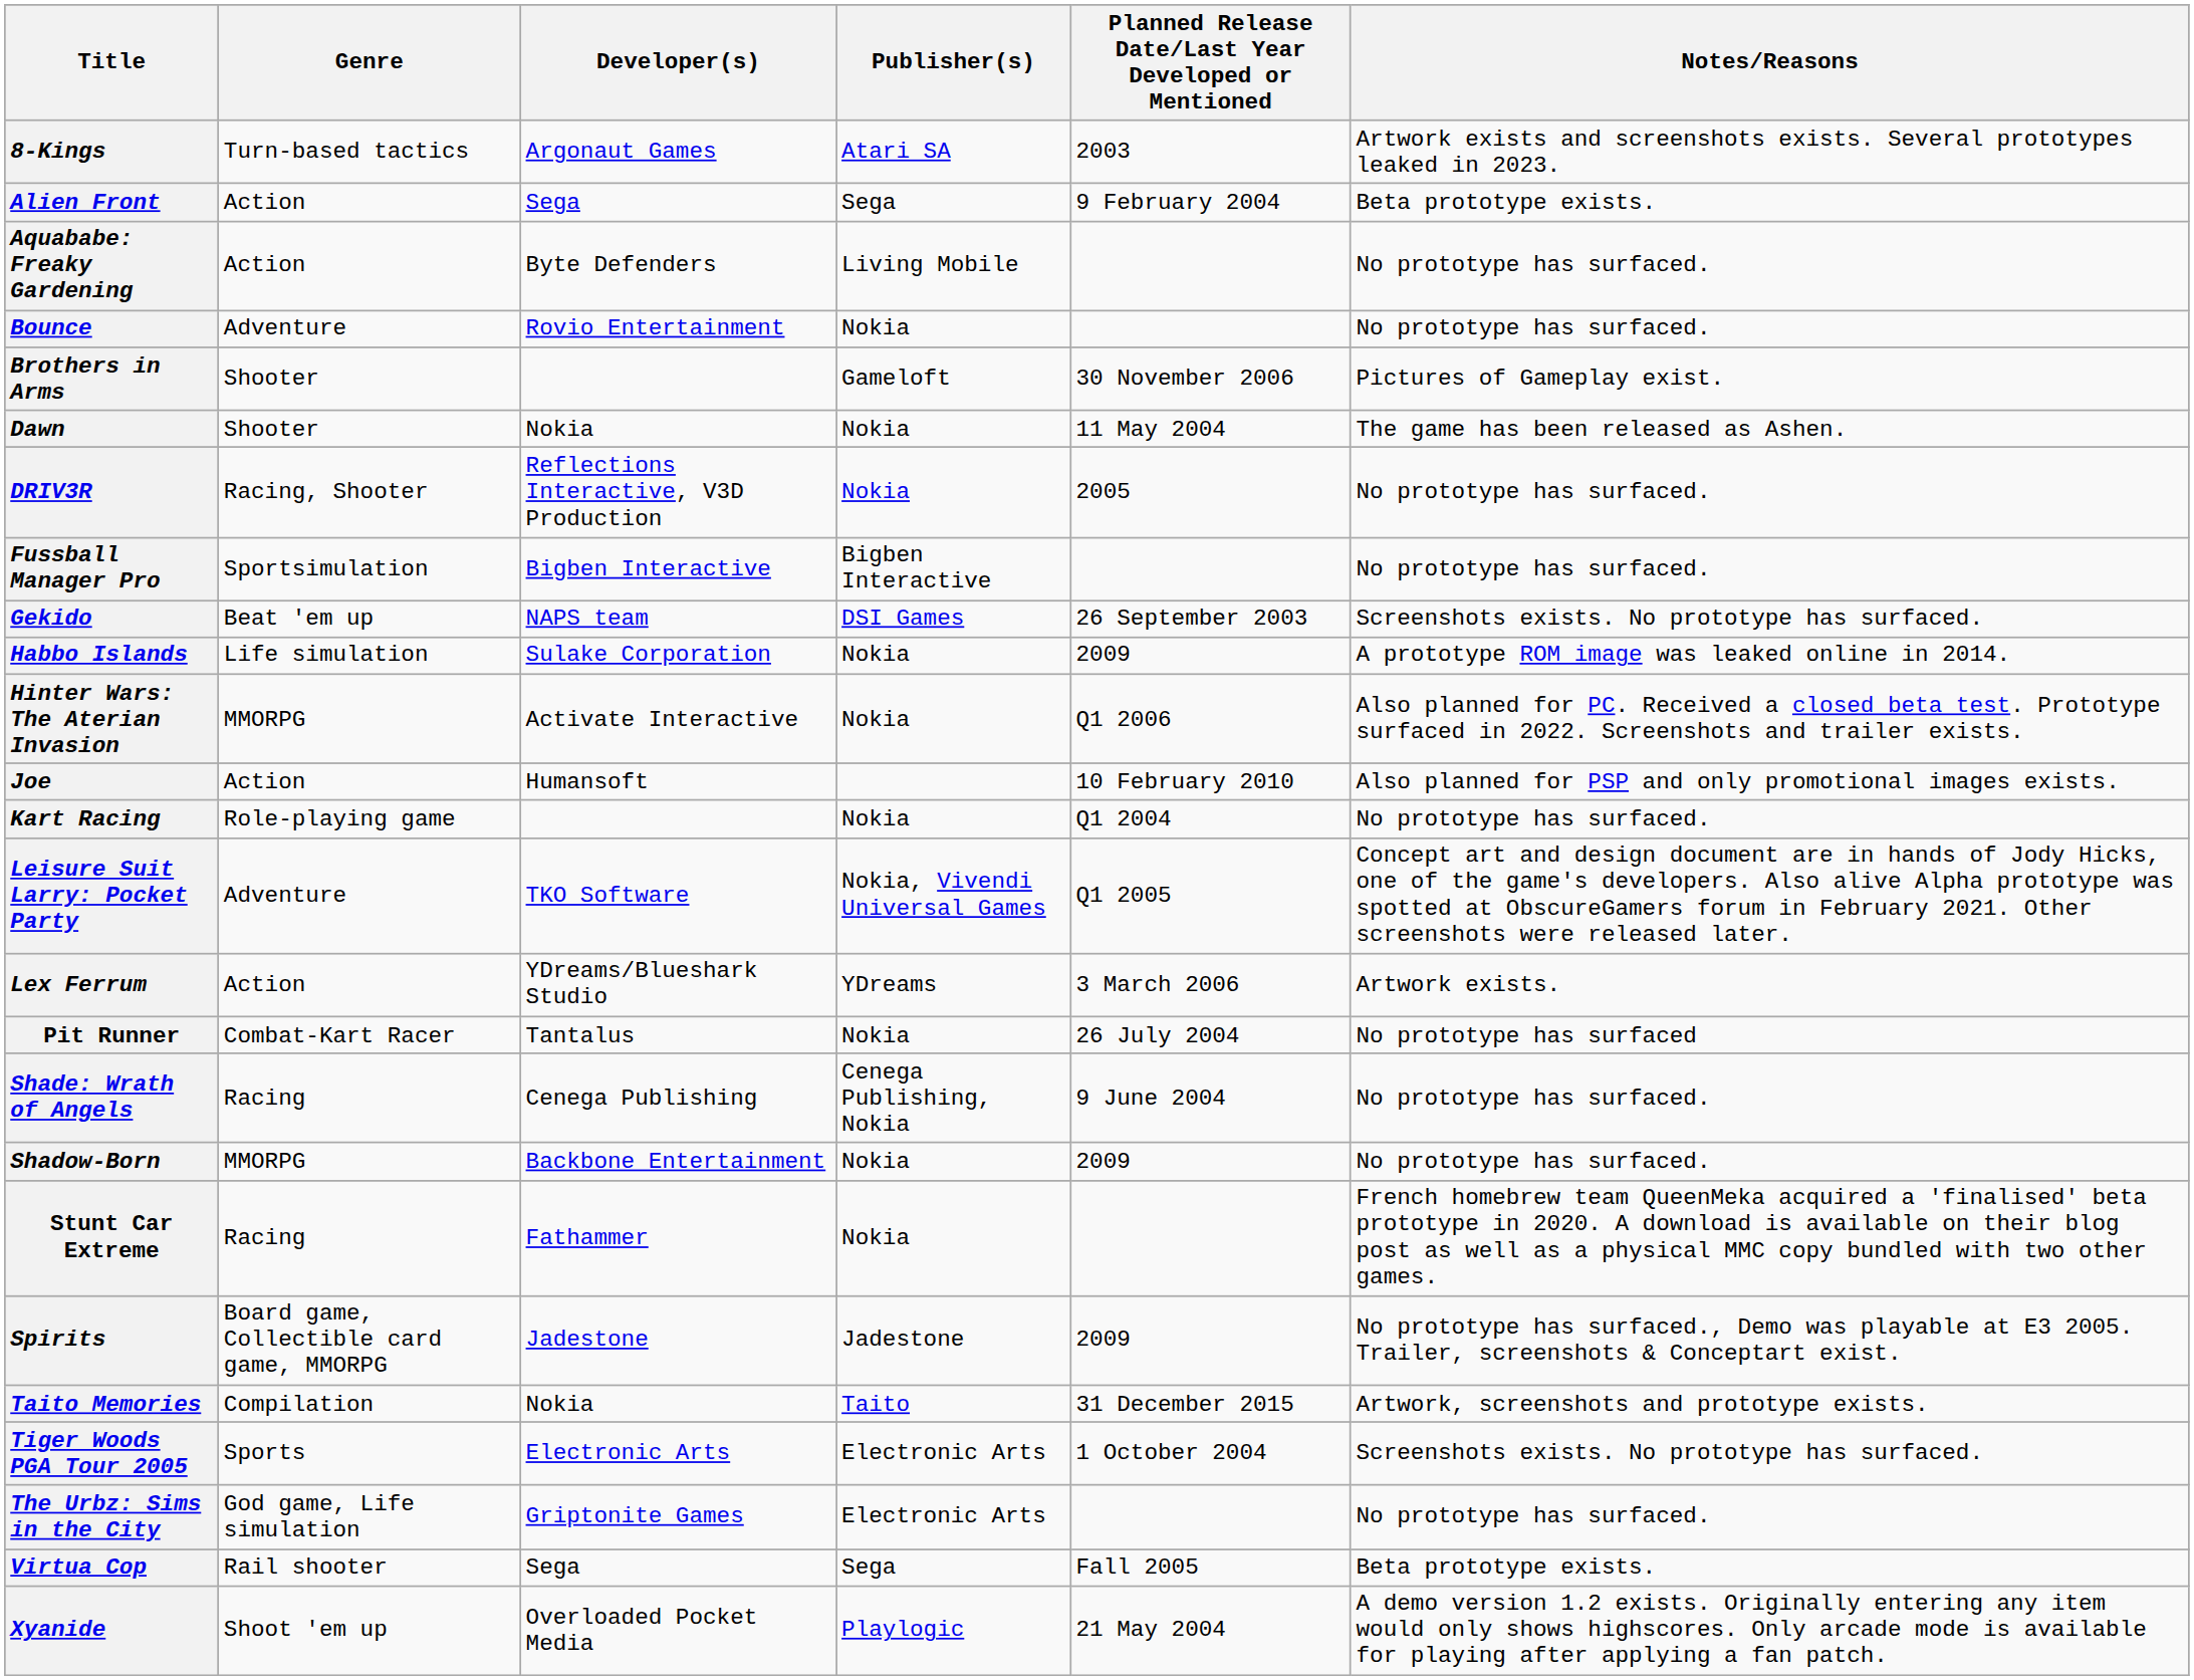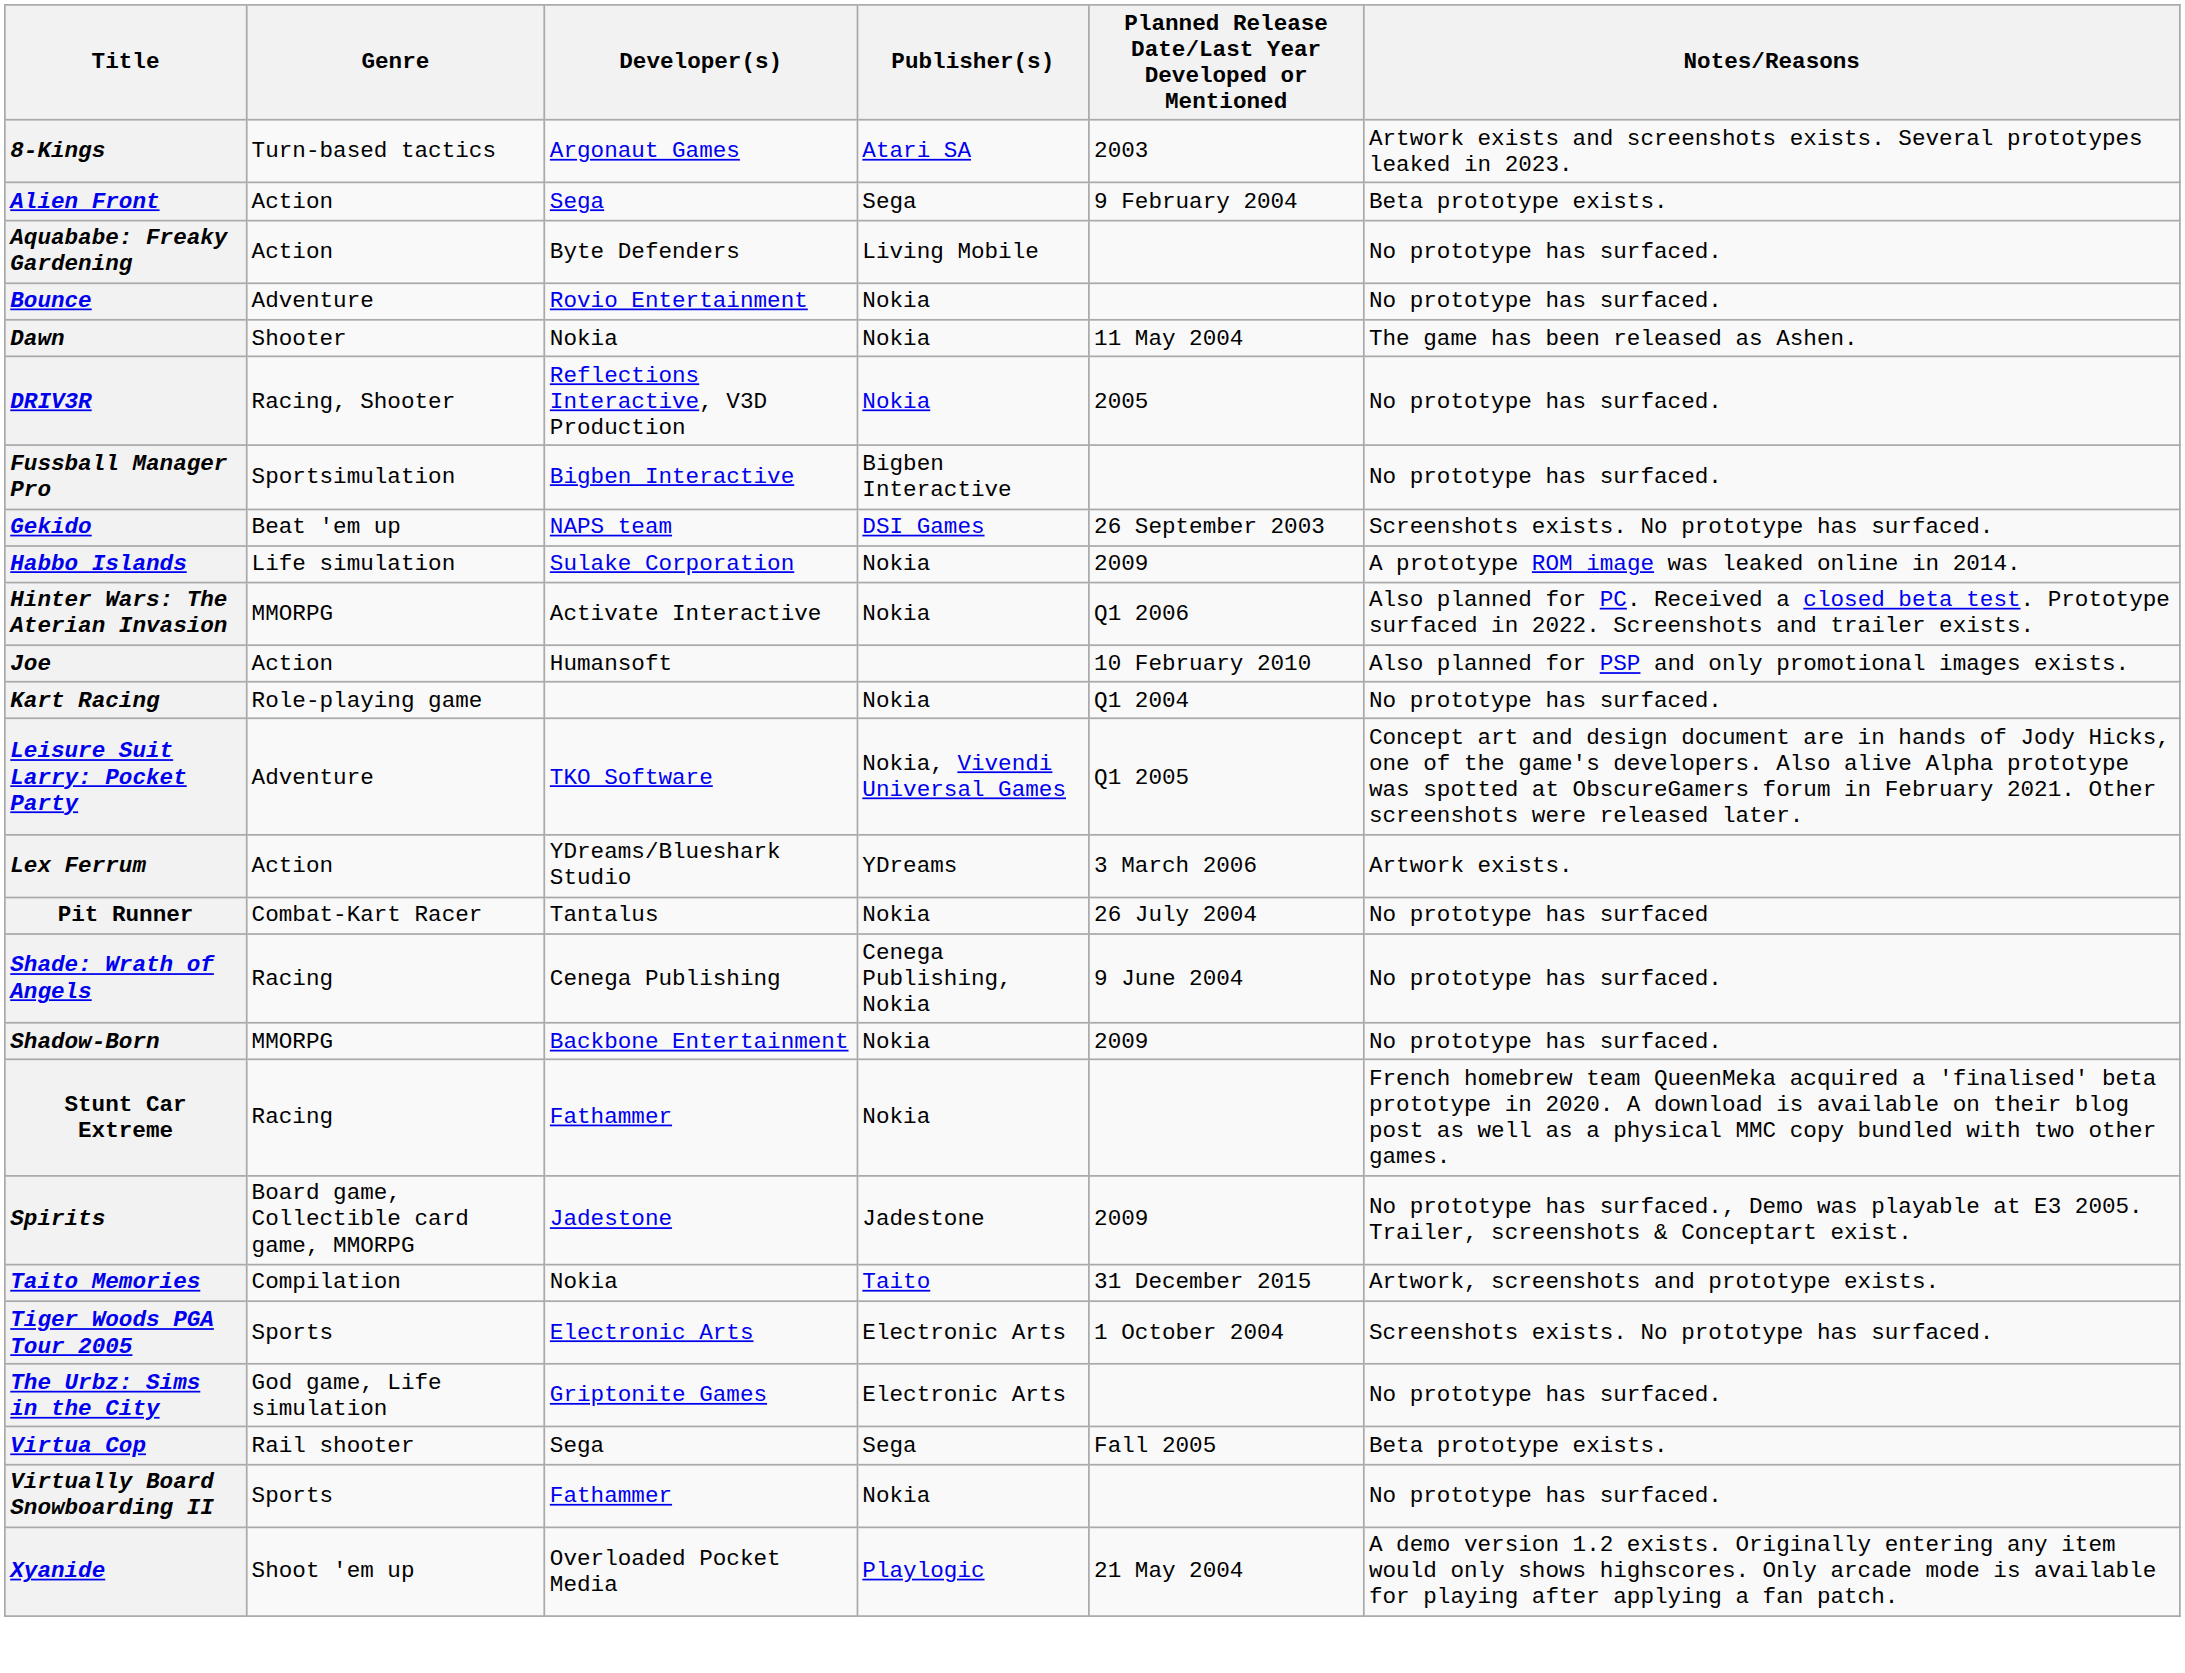- row: Brothers in Arms | Shooter | Gameloft | 30 November 2006 | Pictures of Gameplay exist.
+ row: Virtually Board Snowboarding II | Sports | Fathammer | Nokia | No prototype has surfaced.
